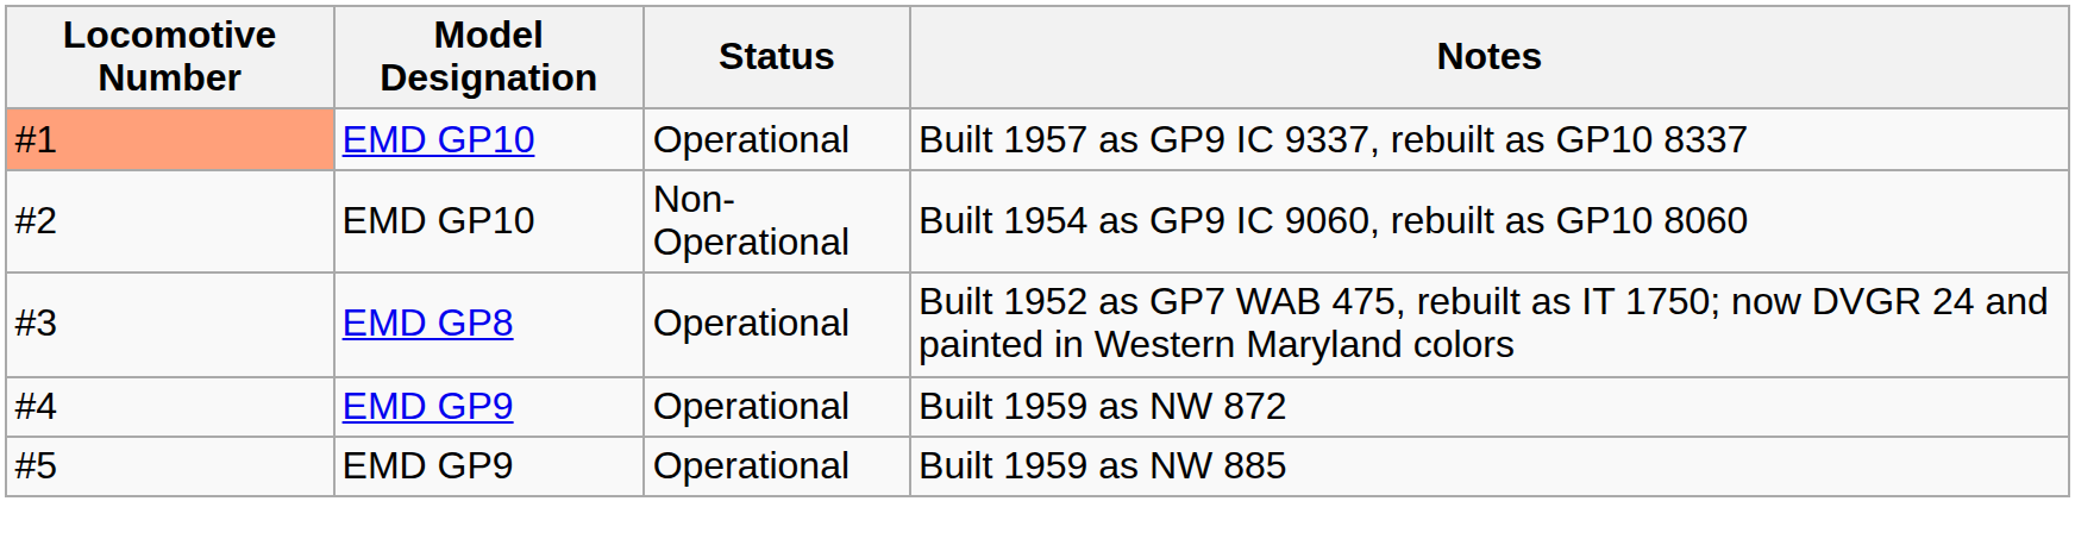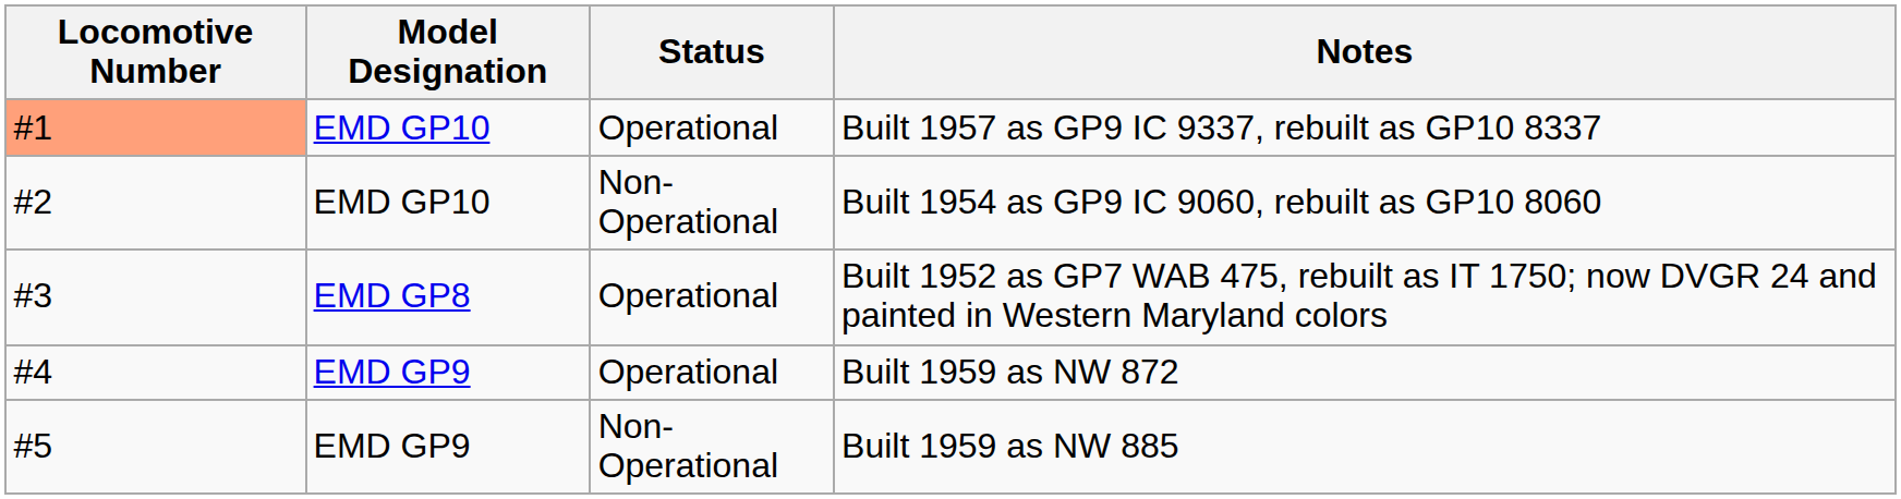Built 1959 as NW 885 | Status: Operational -> Non-Operational
